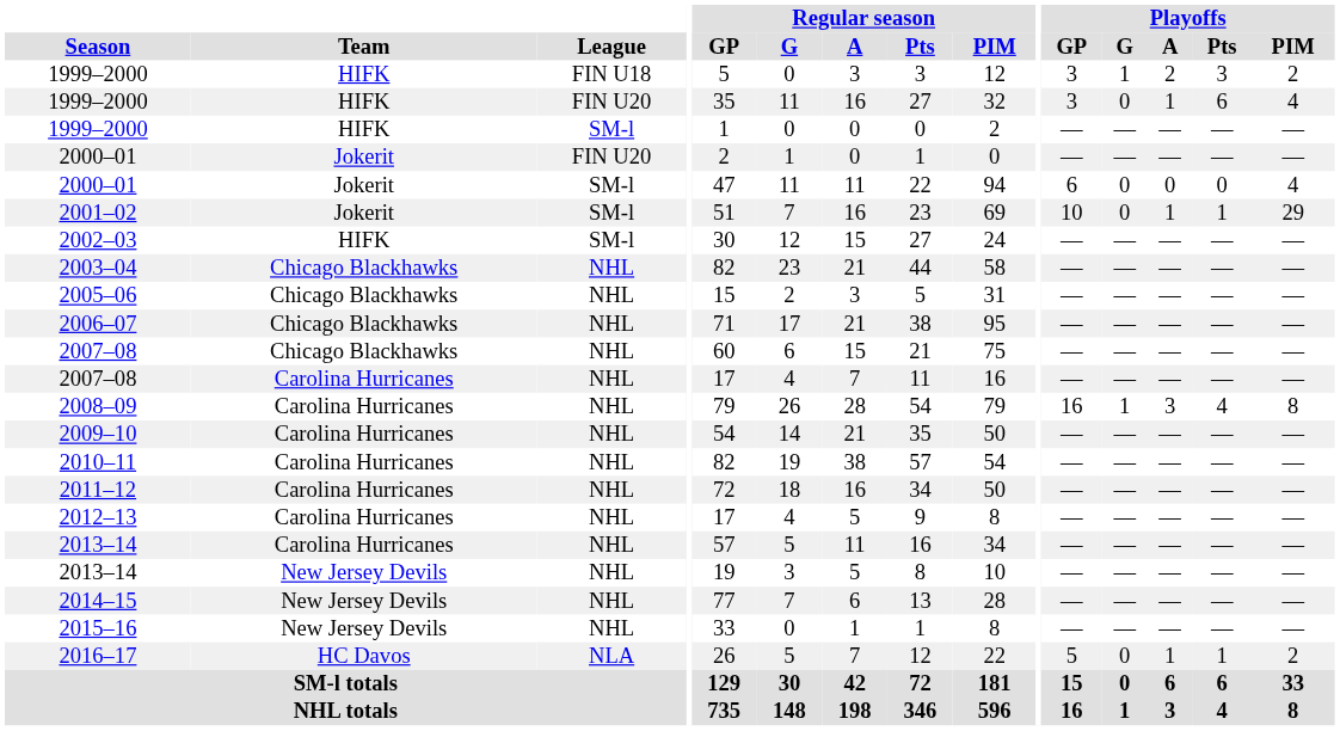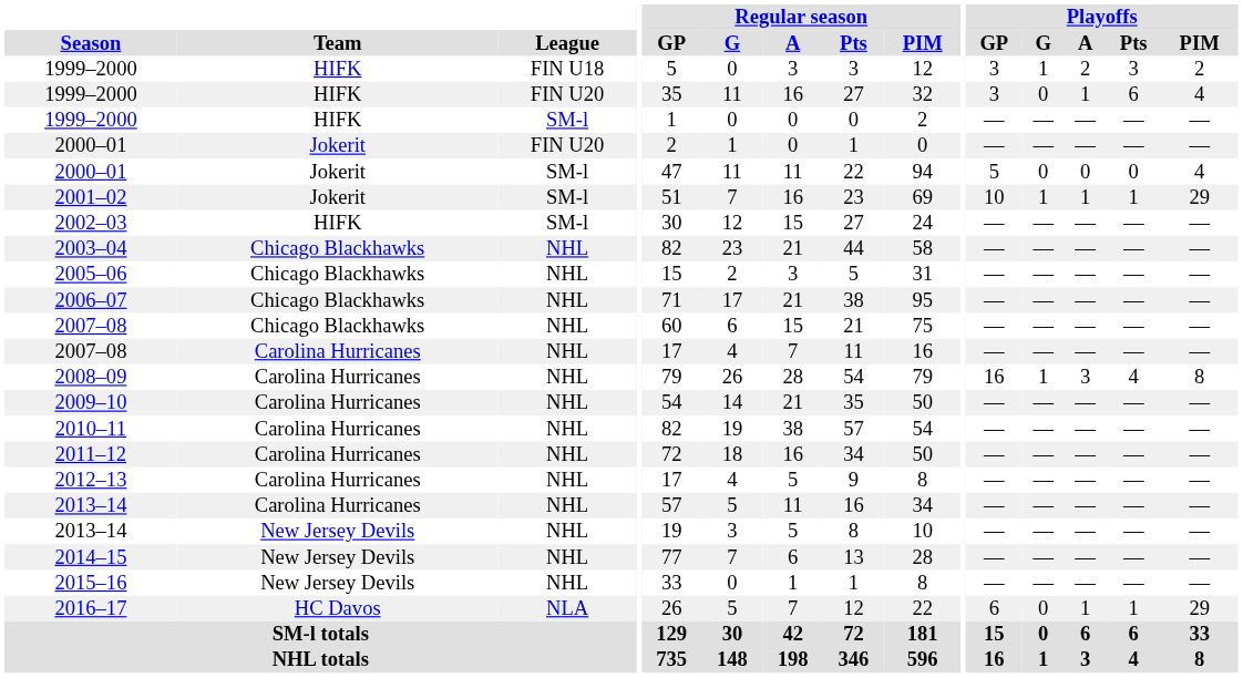2000–01 / SM-l | Playoffs / GP: 6 -> 5
2001–02 | Playoffs / G: 0 -> 1
2016–17 | Playoffs / GP: 5 -> 6
2016–17 | Playoffs / PIM: 2 -> 29
